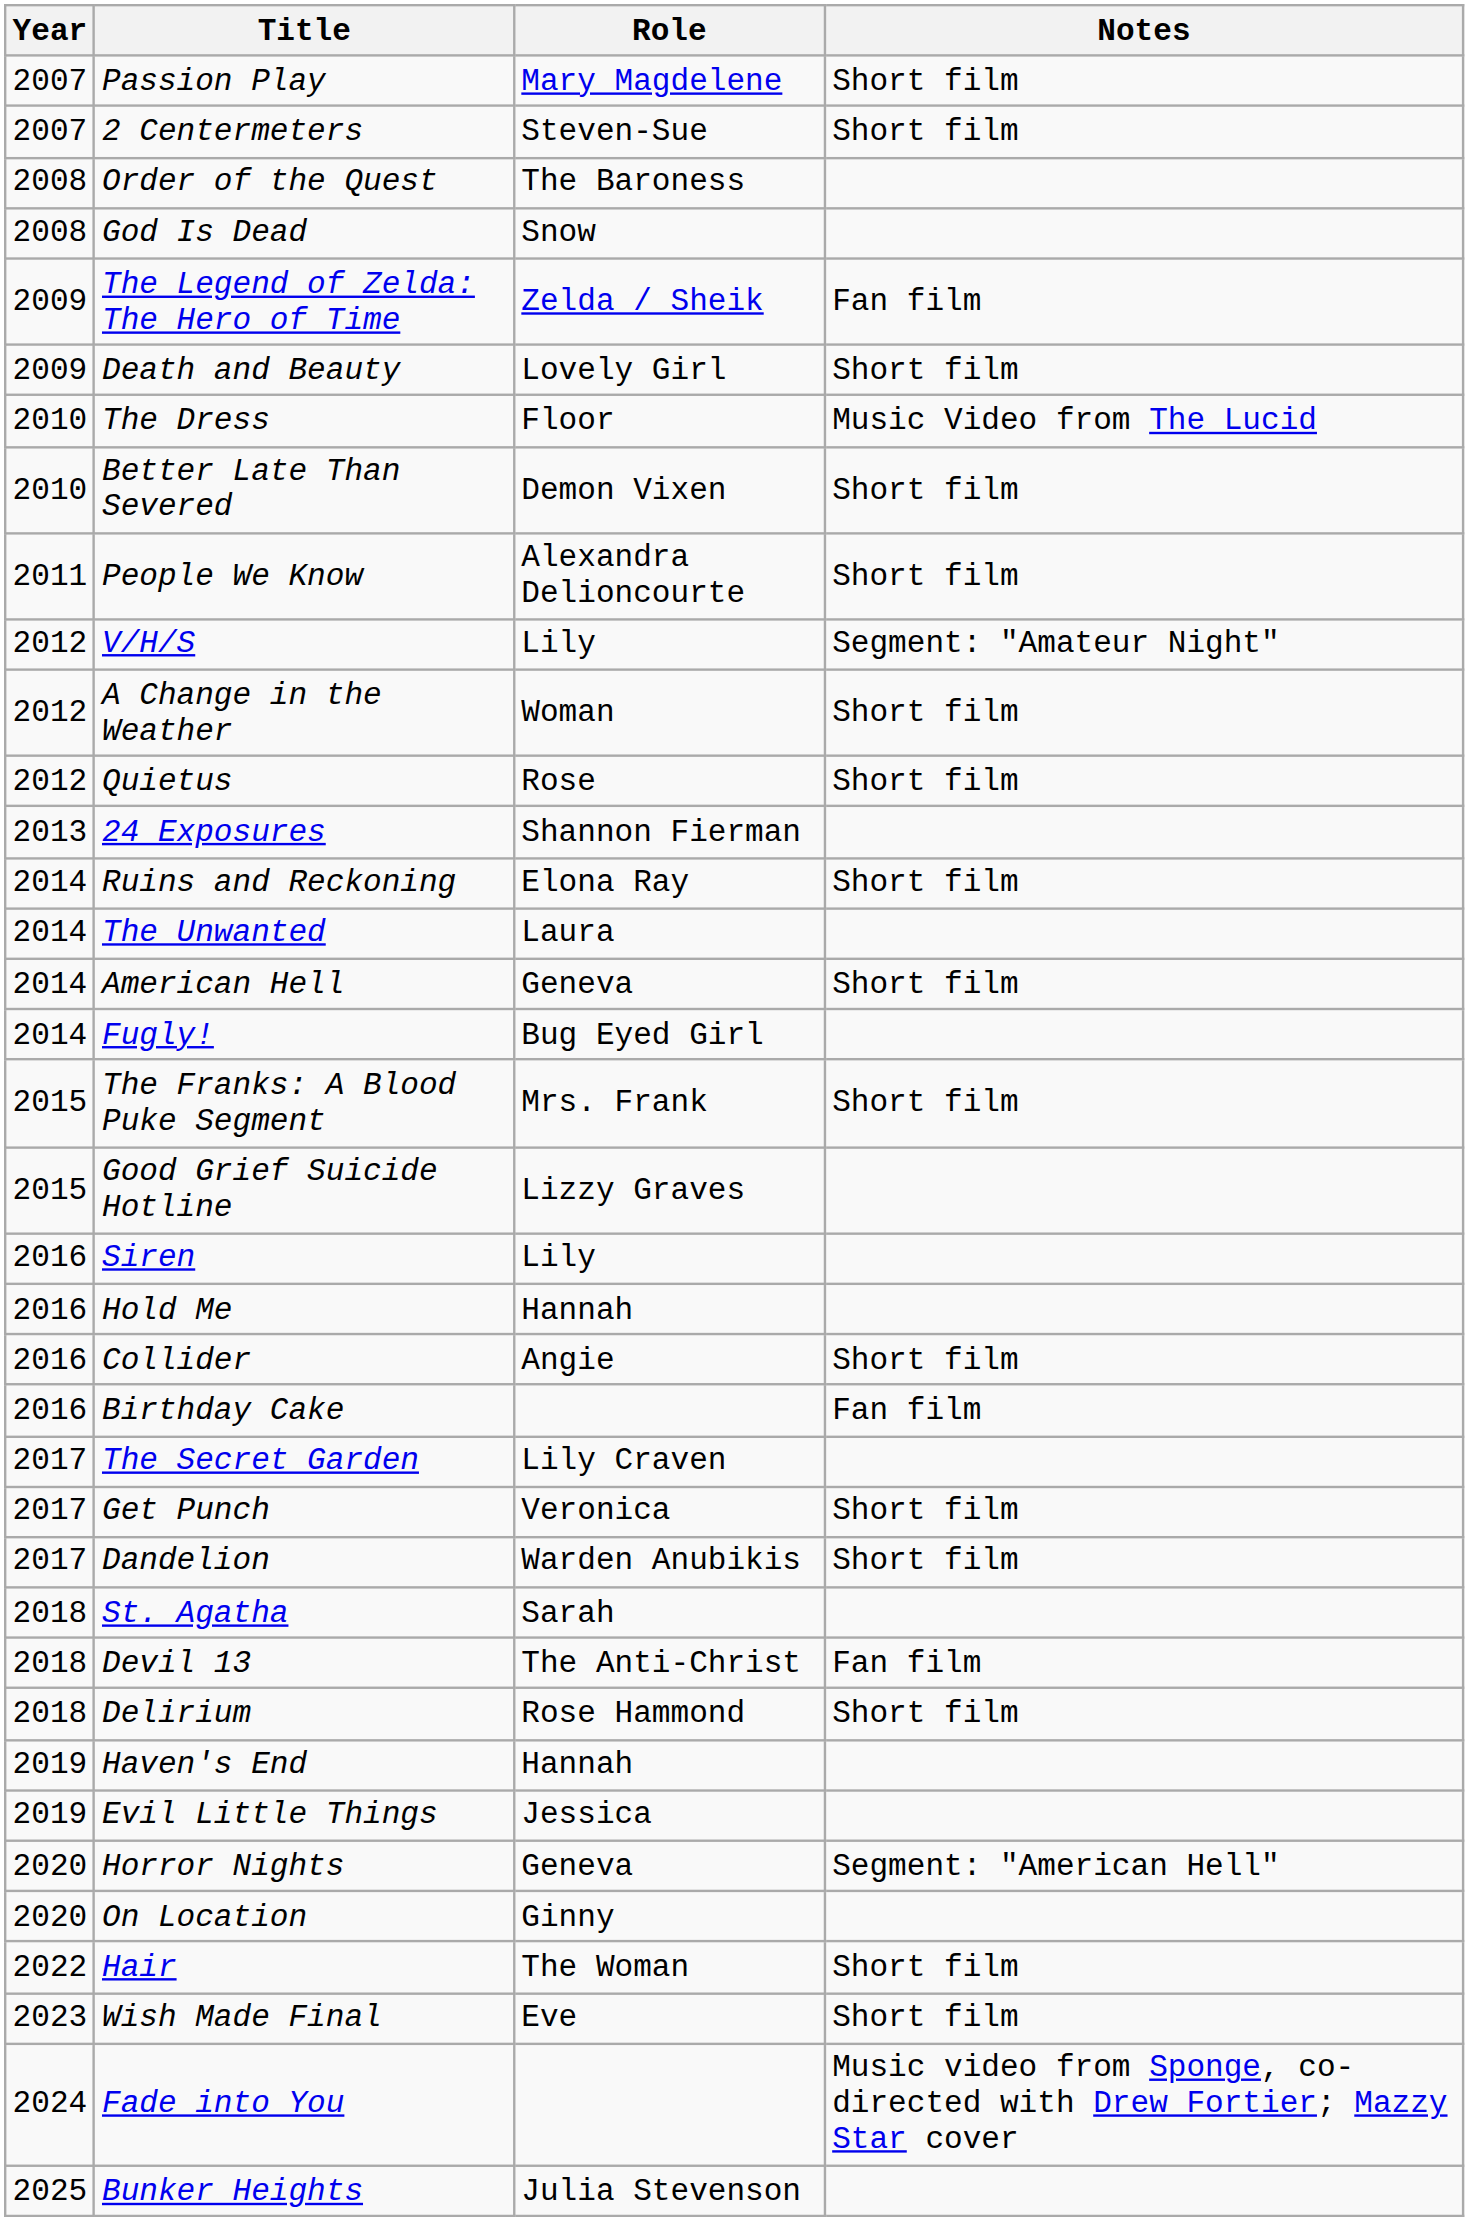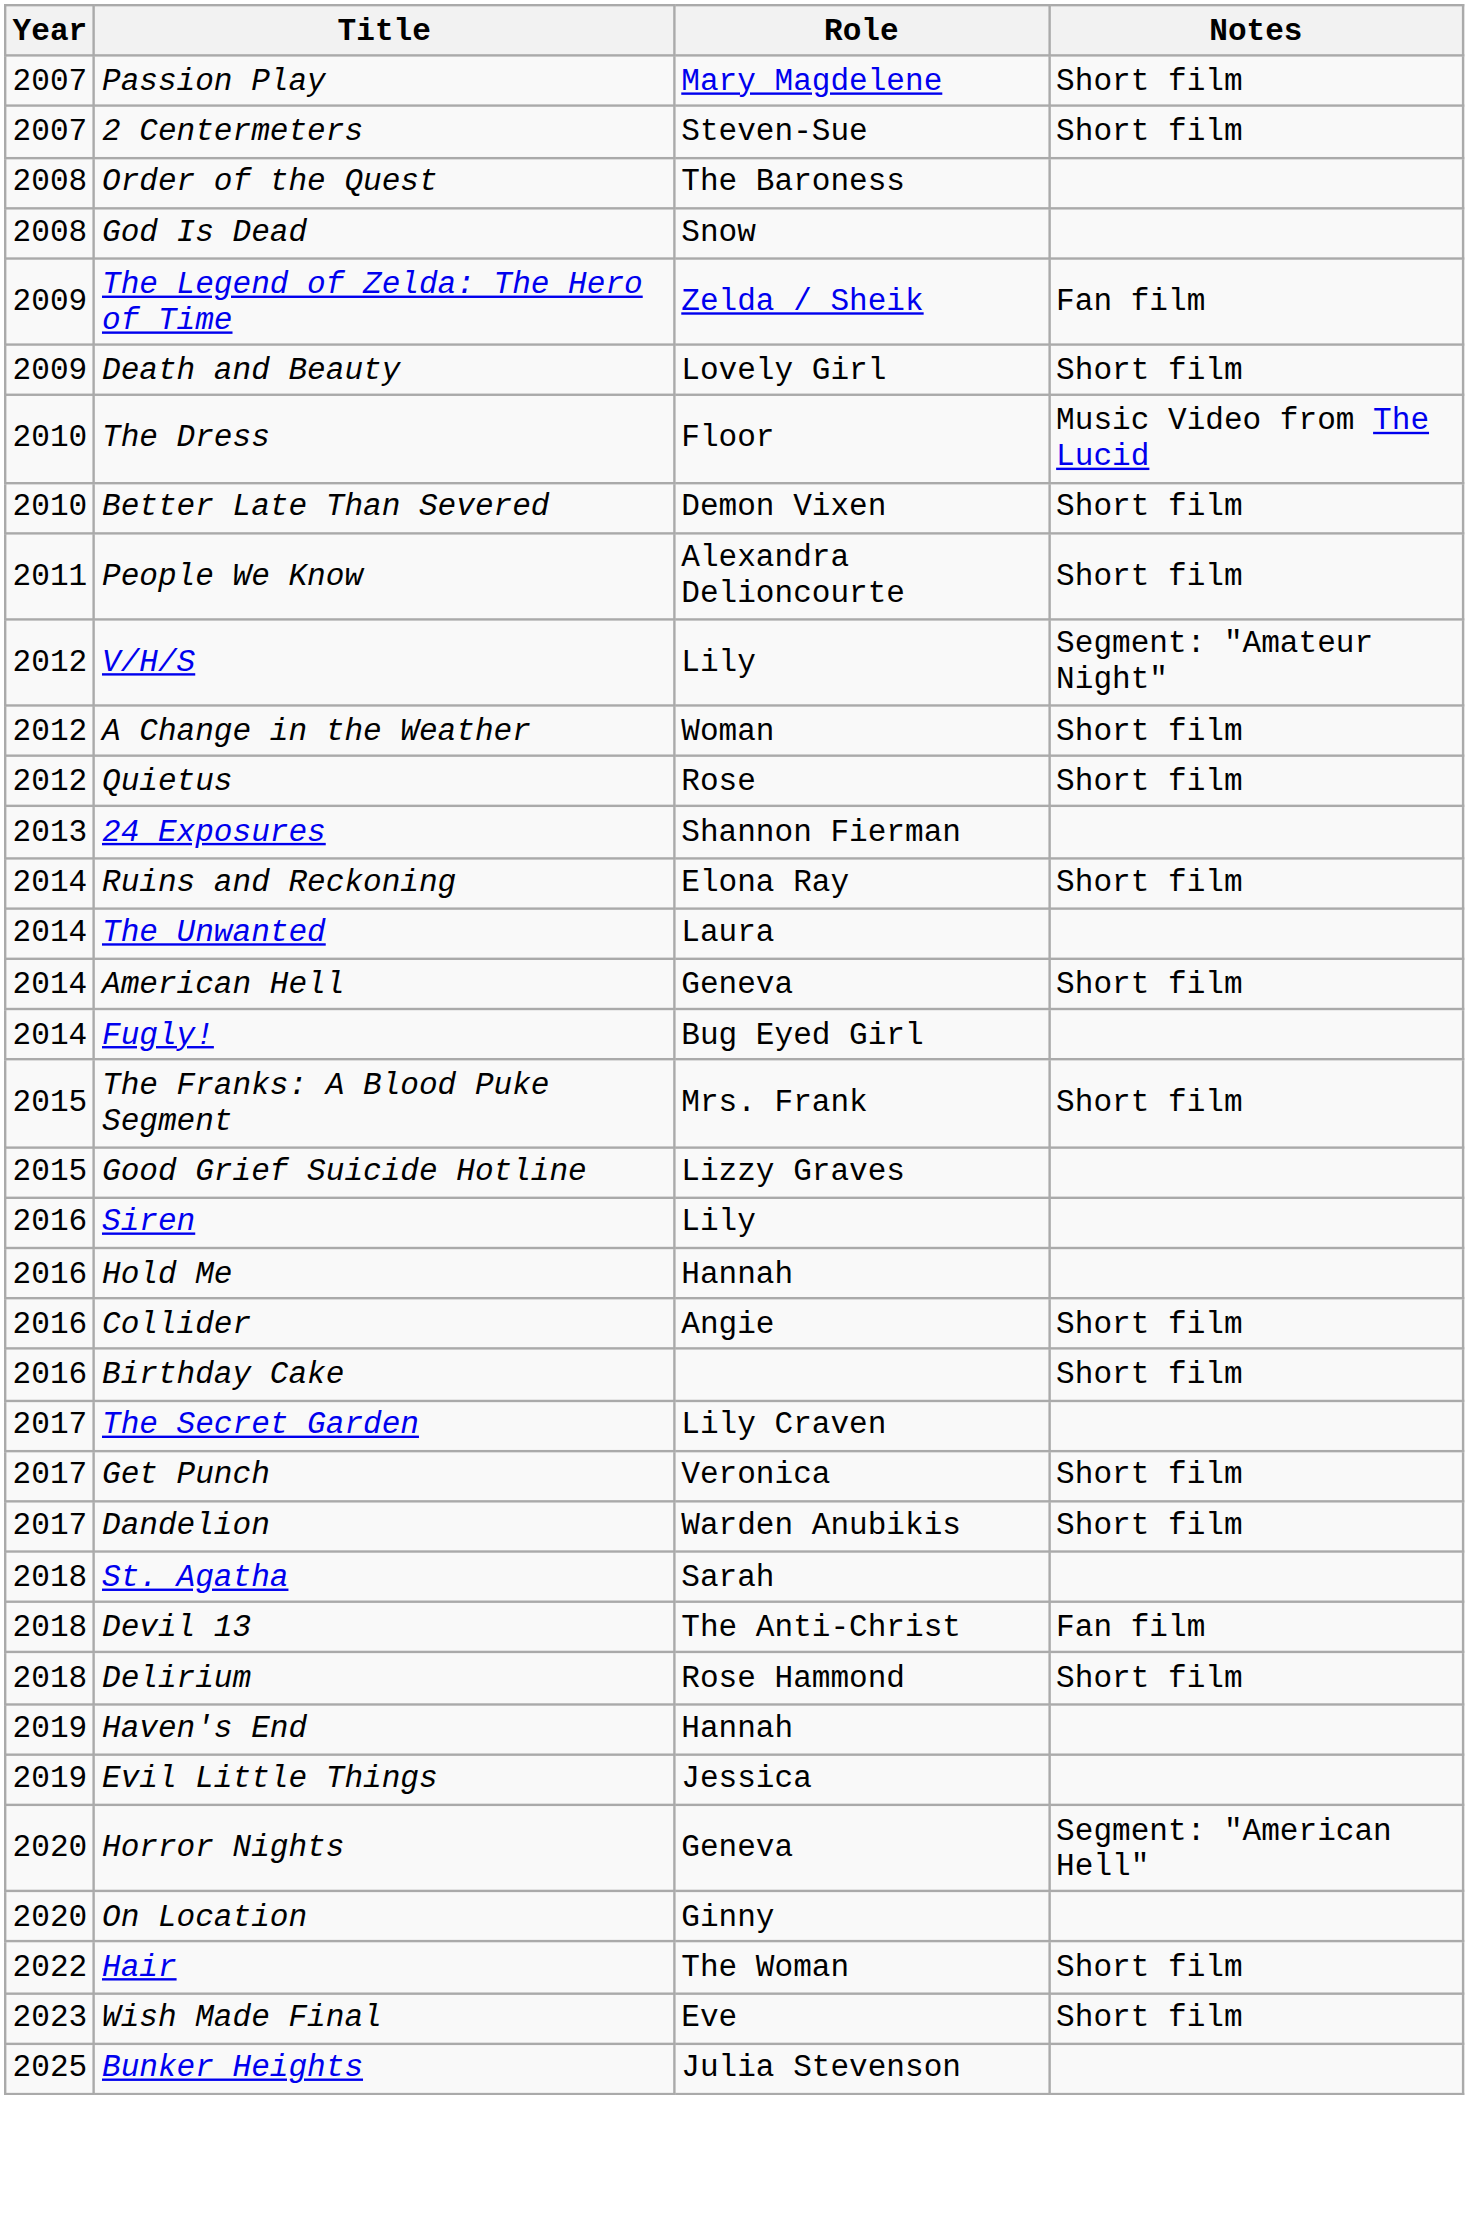Birthday Cake | Notes: Fan film -> Short film
- row: 2024 | Fade into You | Music video from Sponge, co-directed with Drew Fortier; Mazzy Star cover
